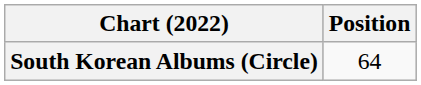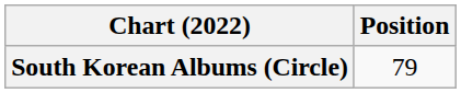South Korean Albums (Circle) | Position: 64 -> 79
